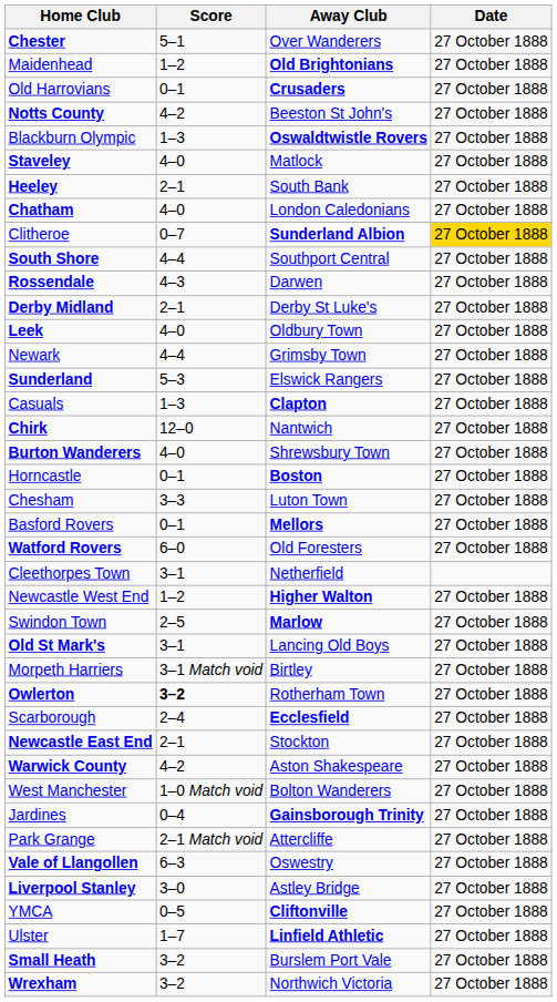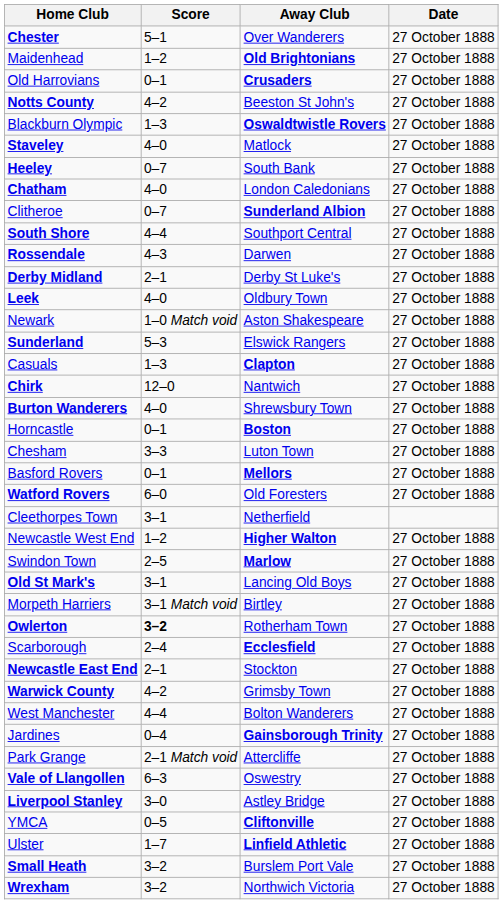Heeley | Score: 2–1 -> 0–7
Clitheroe | Date: gold background -> no background
Newark | Score: 4–4 -> 1–0 Match void
Newark | Away Club: Grimsby Town -> Aston Shakespeare
Warwick County | Away Club: Aston Shakespeare -> Grimsby Town
West Manchester | Score: 1–0 Match void -> 4–4
